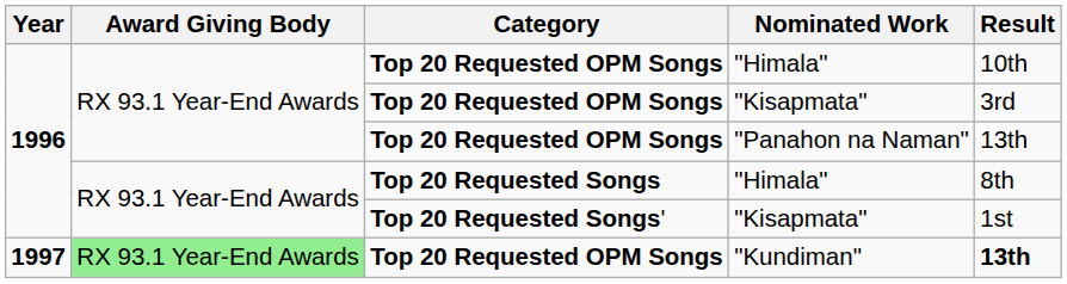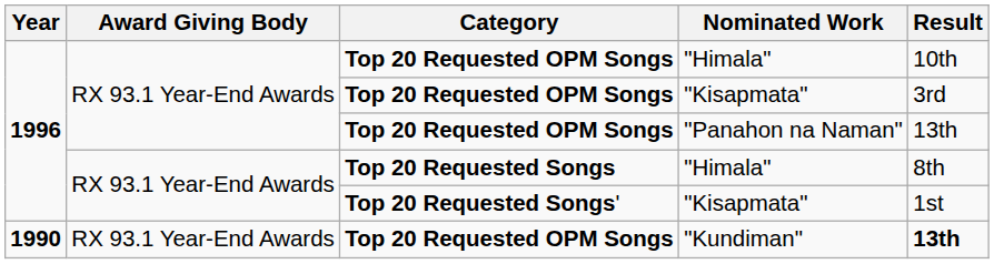"Kundiman" | Year: 1997 -> 1990
"Kundiman" | Award Giving Body: lightgreen background -> no background
